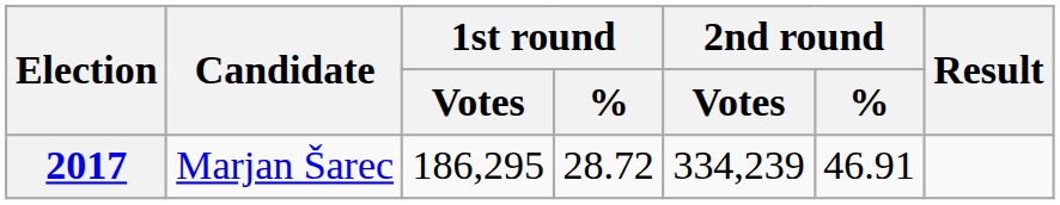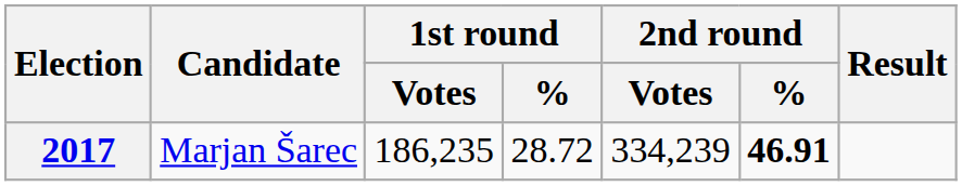2017 | 1st round / Votes: 186,295 -> 186,235
2017 | 2nd round / %: normal -> bold
